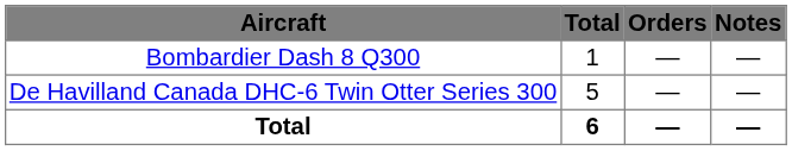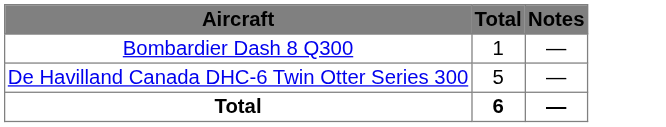- column: Orders | — | — | —
